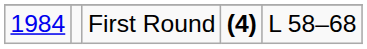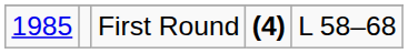First Round | column 1: 1984 -> 1985
